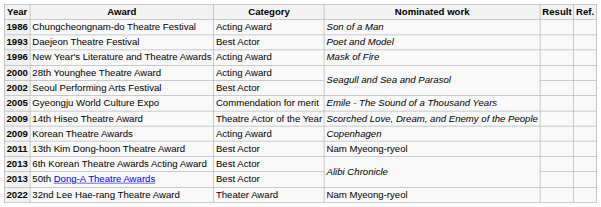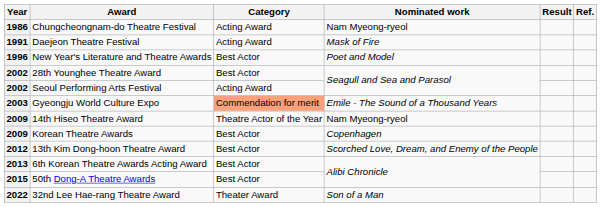Chungcheongnam-do Theatre Festival | Nominated work: Son of a Man -> Nam Myeong-ryeol
Daejeon Theatre Festival | Year: 1993 -> 1991
Daejeon Theatre Festival | Category: Best Actor -> Acting Award
Daejeon Theatre Festival | Nominated work: Poet and Model -> Mask of Fire
New Year's Literature and Theatre Awards | Category: Acting Award -> Best Actor
New Year's Literature and Theatre Awards | Nominated work: Mask of Fire -> Poet and Model
28th Younghee Theatre Award | Year: 2000 -> 2002
28th Younghee Theatre Award | Category: Acting Award -> Best Actor
Seoul Performing Arts Festival | Category: Best Actor -> Acting Award
Gyeongju World Culture Expo | Year: 2005 -> 2003
Gyeongju World Culture Expo | Category: no background -> lightsalmon background
14th Hiseo Theatre Award | Nominated work: Scorched Love, Dream, and Enemy of the People -> Nam Myeong-ryeol
Korean Theatre Awards | Category: Acting Award -> Best Actor
13th Kim Dong-hoon Theatre Award | Year: 2011 -> 2012
13th Kim Dong-hoon Theatre Award | Nominated work: Nam Myeong-ryeol -> Scorched Love, Dream, and Enemy of the People
50th Dong-A Theatre Awards | Year: 2013 -> 2015
32nd Lee Hae-rang Theatre Award | Nominated work: Nam Myeong-ryeol -> Son of a Man
